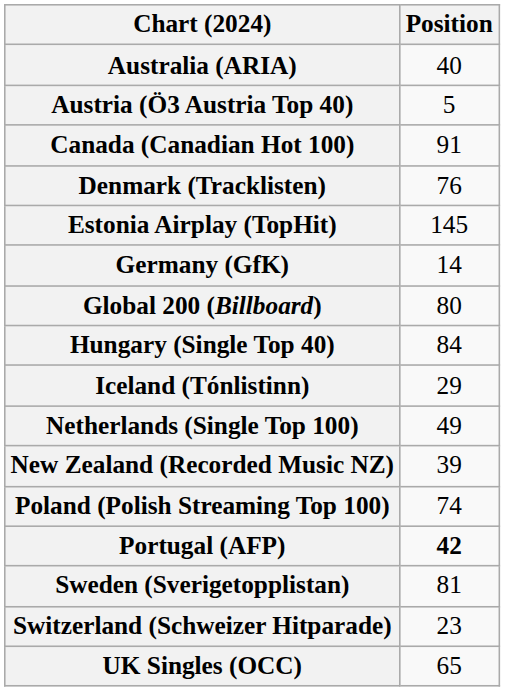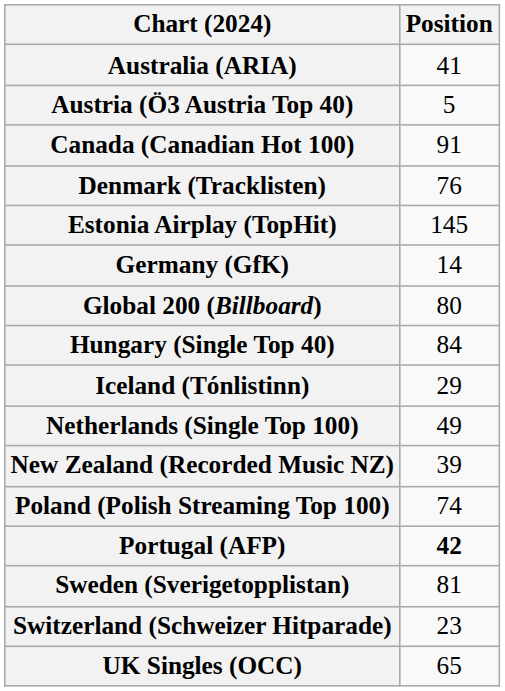Australia (ARIA) | Position: 40 -> 41
